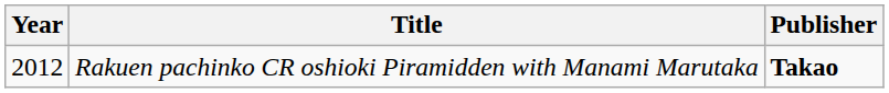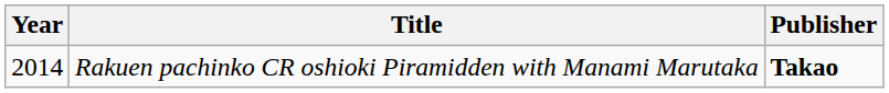Rakuen pachinko CR oshioki Piramidden with Manami Marutaka | Year: 2012 -> 2014
